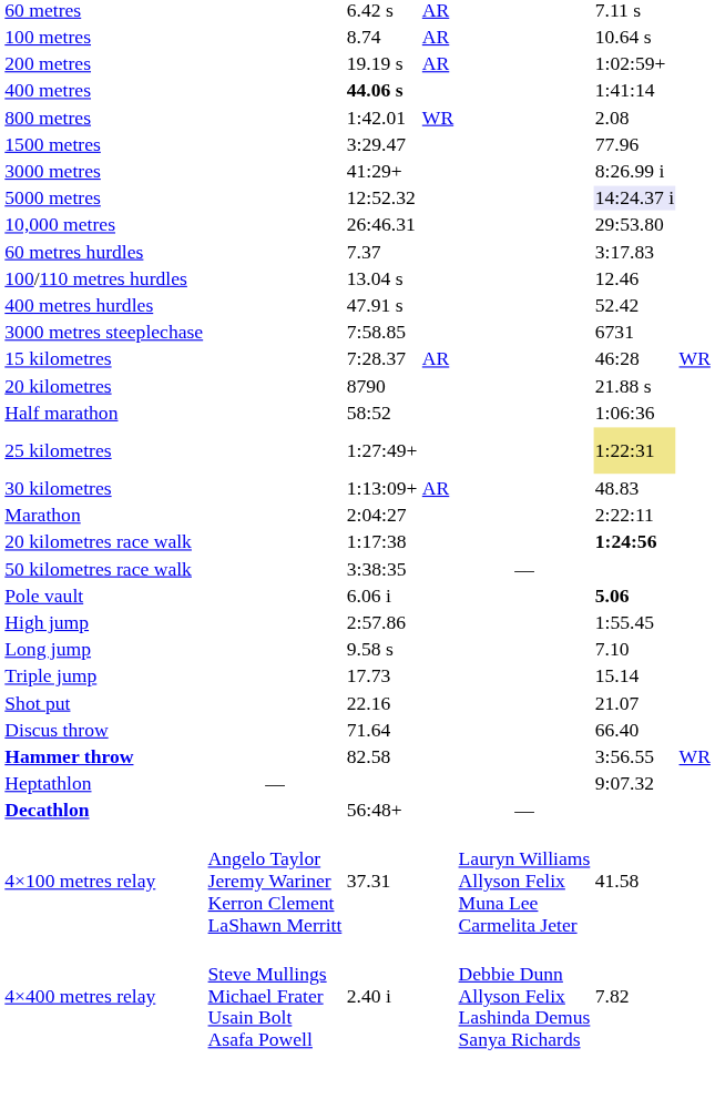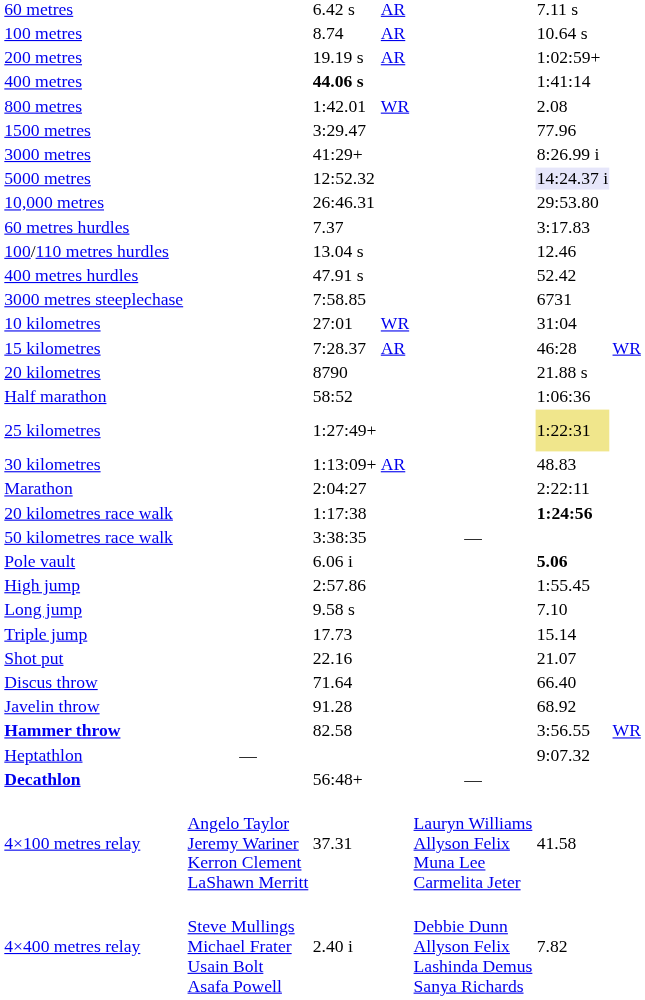+ row: 10 kilometres | 27:01 | WR | 31:04
+ row: Javelin throw | 91.28 | 68.92
